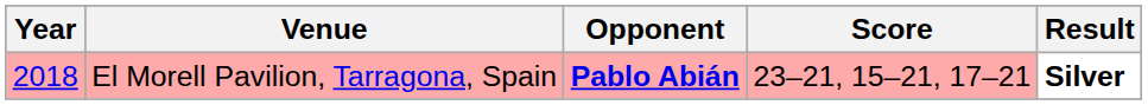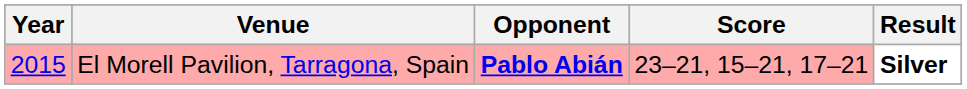El Morell Pavilion, Tarragona, Spain | Year: 2018 -> 2015
